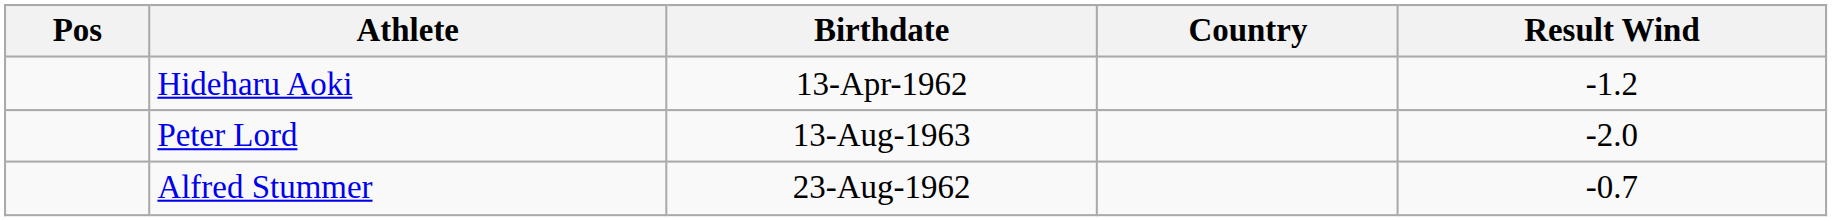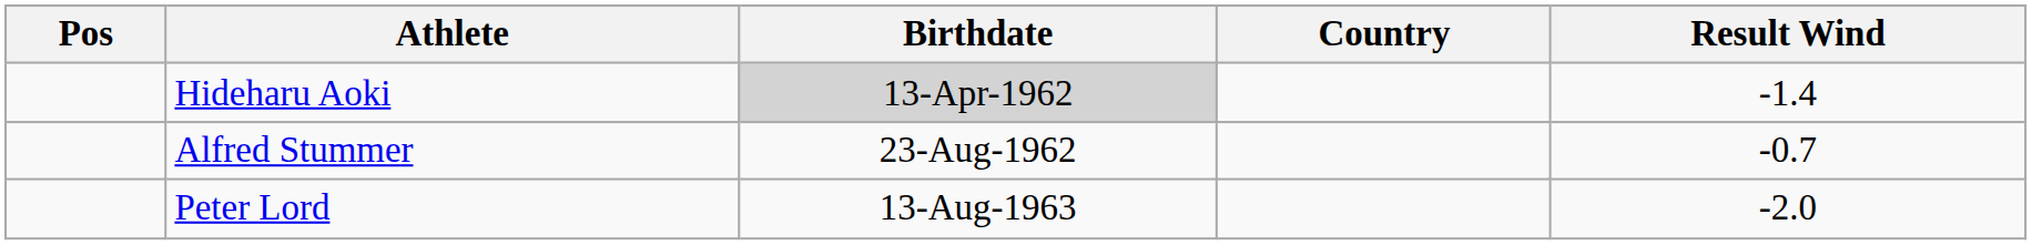Hideharu Aoki | Birthdate: no background -> lightgrey background
Hideharu Aoki | Result Wind: -1.2 -> -1.4
rows swapped: Alfred Stummer <-> Peter Lord
